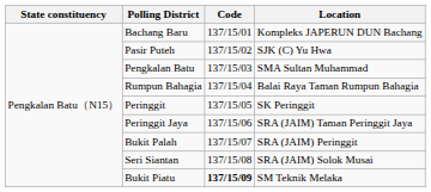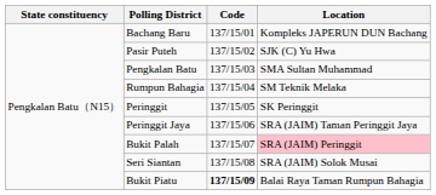Rumpun Bahagia | Location: Balai Raya Taman Rumpun Bahagia -> SM Teknik Melaka
Bukit Palah | Location: no background -> pink background
Bukit Piatu | Location: SM Teknik Melaka -> Balai Raya Taman Rumpun Bahagia
